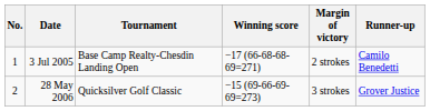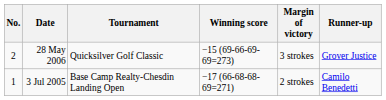rows swapped: 3 Jul 2005 <-> 28 May 2006
